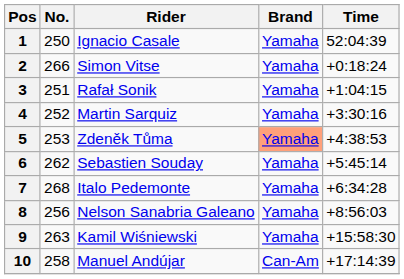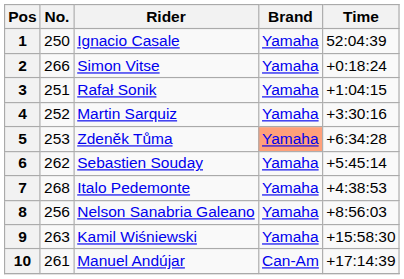5 | Time: +4:38:53 -> +6:34:28
7 | Time: +6:34:28 -> +4:38:53
10 | No.: 258 -> 261
